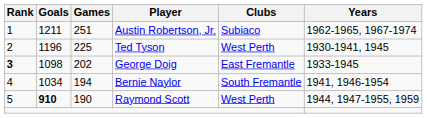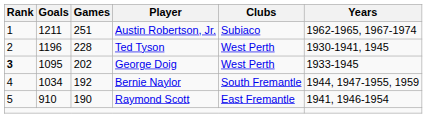Ted Tyson | Games: 225 -> 228
George Doig | Goals: 1098 -> 1095
George Doig | Clubs: East Fremantle -> West Perth
Bernie Naylor | Games: 194 -> 192
Bernie Naylor | Years: 1941, 1946-1954 -> 1944, 1947-1955, 1959
Raymond Scott | Goals: bold -> normal
Raymond Scott | Clubs: West Perth -> East Fremantle
Raymond Scott | Years: 1944, 1947-1955, 1959 -> 1941, 1946-1954
